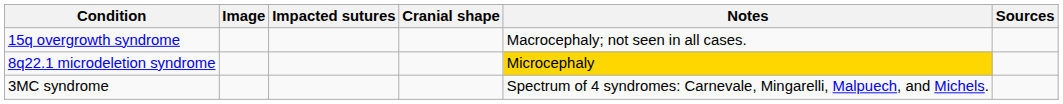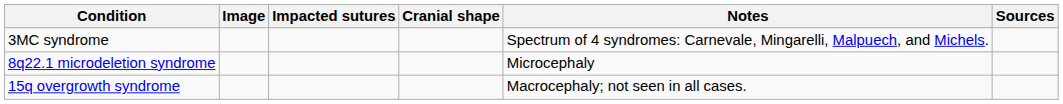rows swapped: 3MC syndrome <-> 15q overgrowth syndrome
8q22.1 microdeletion syndrome | Notes: gold background -> no background
